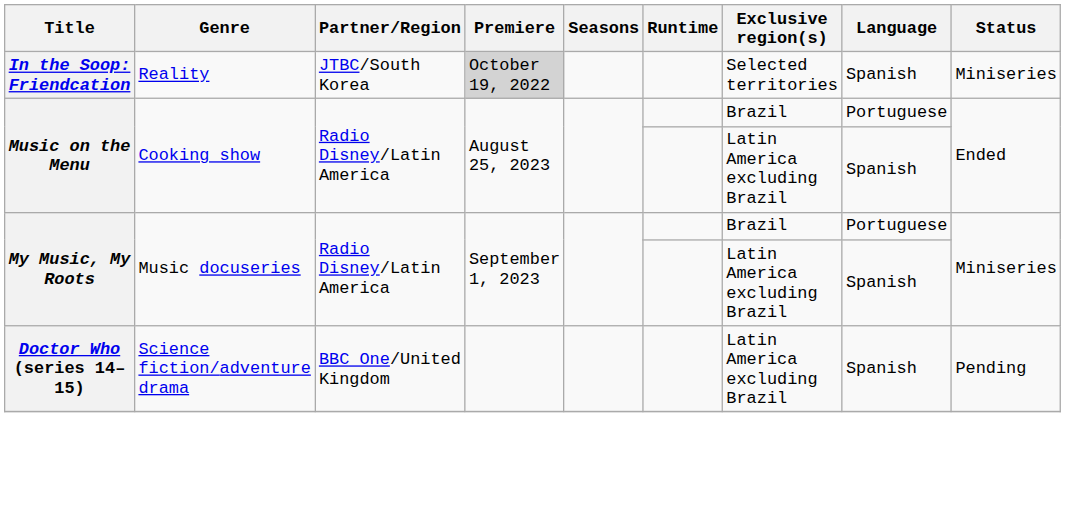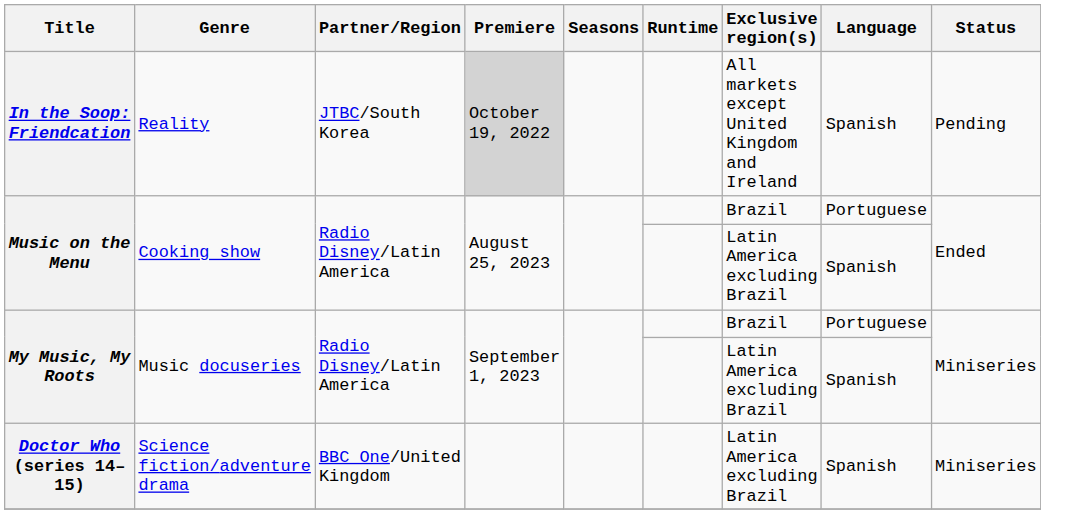In the Soop: Friendcation | Exclusive region(s): Selected territories -> All markets except United Kingdom and Ireland
In the Soop: Friendcation | Status: Miniseries -> Pending
Doctor Who (series 14–15) | Status: Pending -> Miniseries
